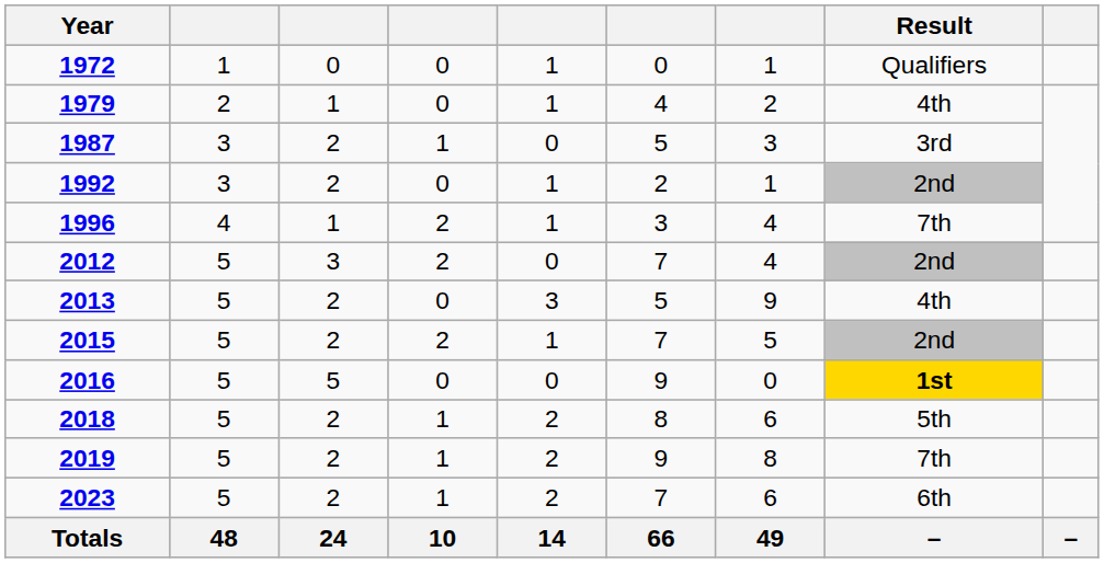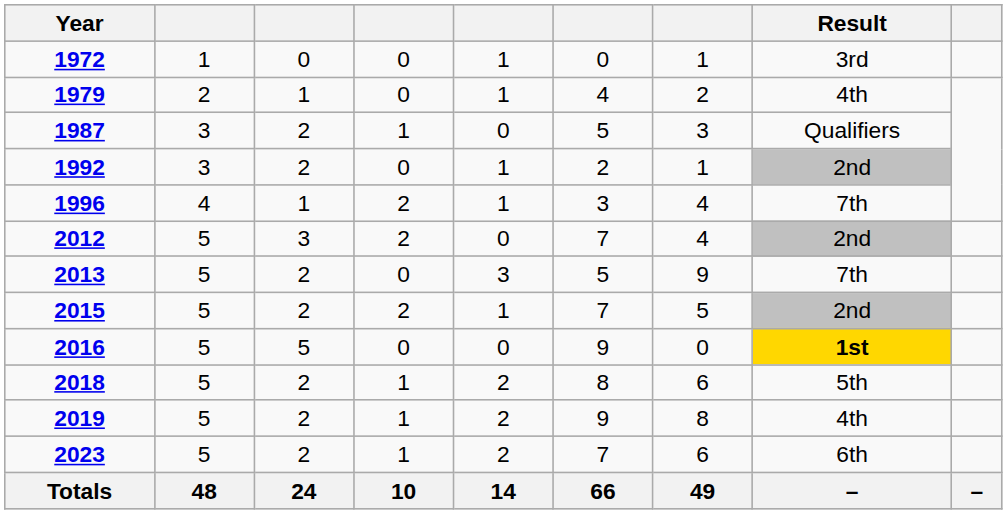1972 | Result: Qualifiers -> 3rd
1987 | Result: 3rd -> Qualifiers
2013 | Result: 4th -> 7th
2019 | Result: 7th -> 4th
